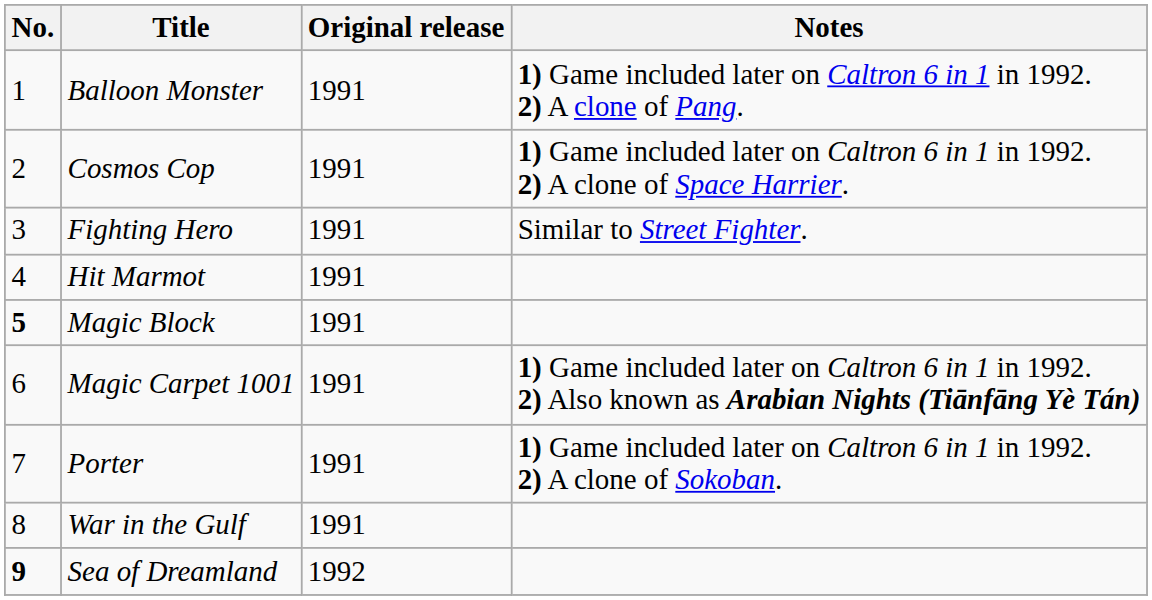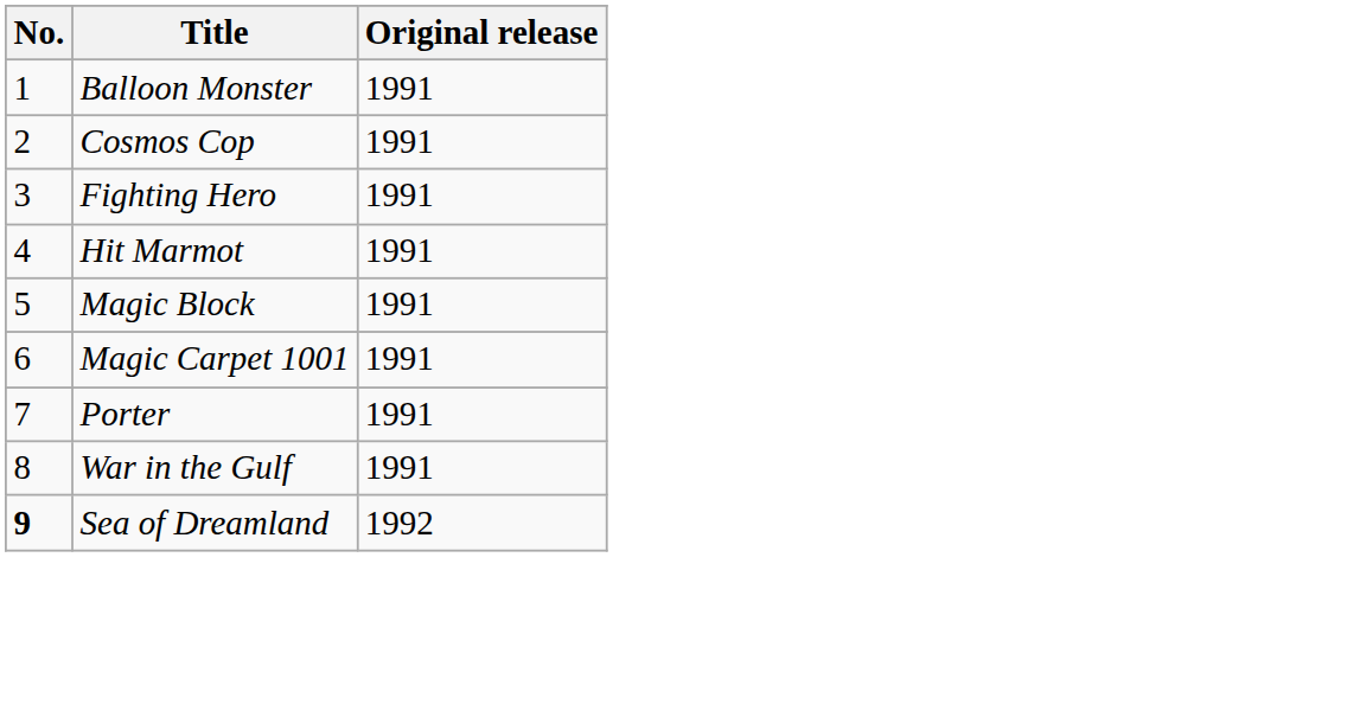- column: Notes | 1) Game included later on Caltron 6 in 1 in 1992. 2) A clone of Pang. | 1) Game included later on Caltron 6 in 1 in 1992. 2) A clone of Space Harrier. | Similar to Street Fighter. | 1) Game included later on Caltron 6 in 1 in 1992. 2) Also known as Arabian Nights (Tiānfāng Yè Tán) | 1) Game included later on Caltron 6 in 1 in 1992. 2) A clone of Sokoban.
Magic Block | No.: bold -> normal
